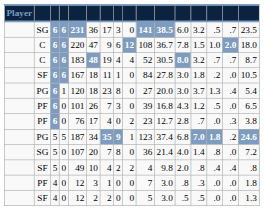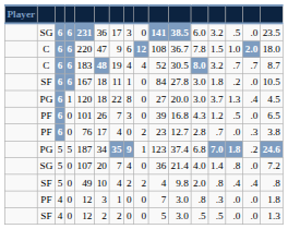SG / 6 | column 15: .7 -> .0
PG / 6 | column 7: 23 -> 22
PG / 6 | column 16: 5.4 -> 4.5
SG / 5 | column 8: 8 -> 4
